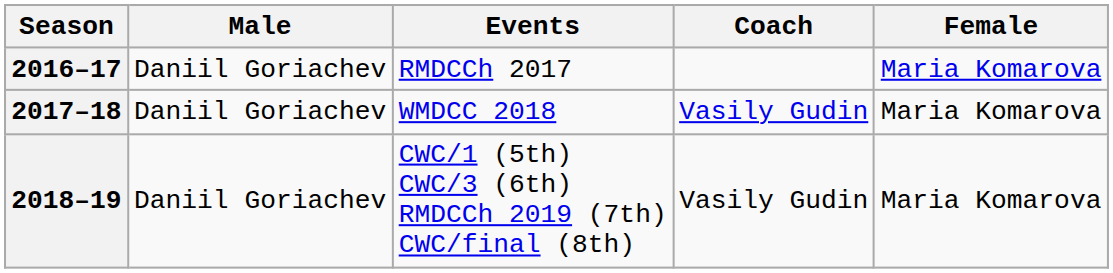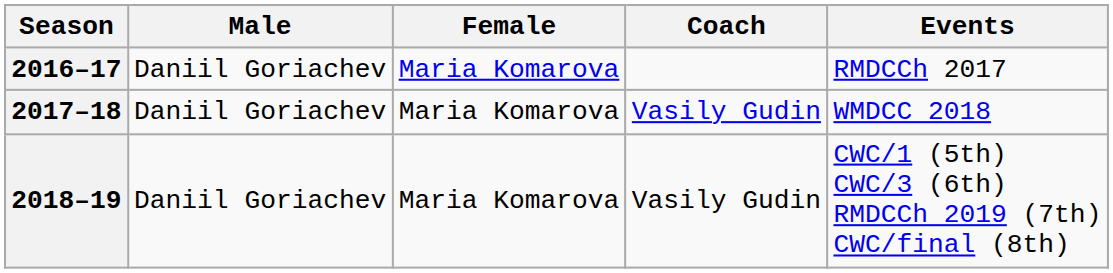columns swapped: Female <-> Events
